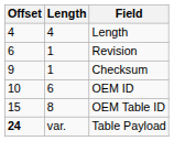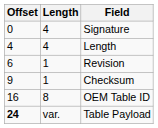+ row: 0 | 4 | Signature
- row: 10 | 6 | OEM ID
OEM Table ID | Offset: 15 -> 16
